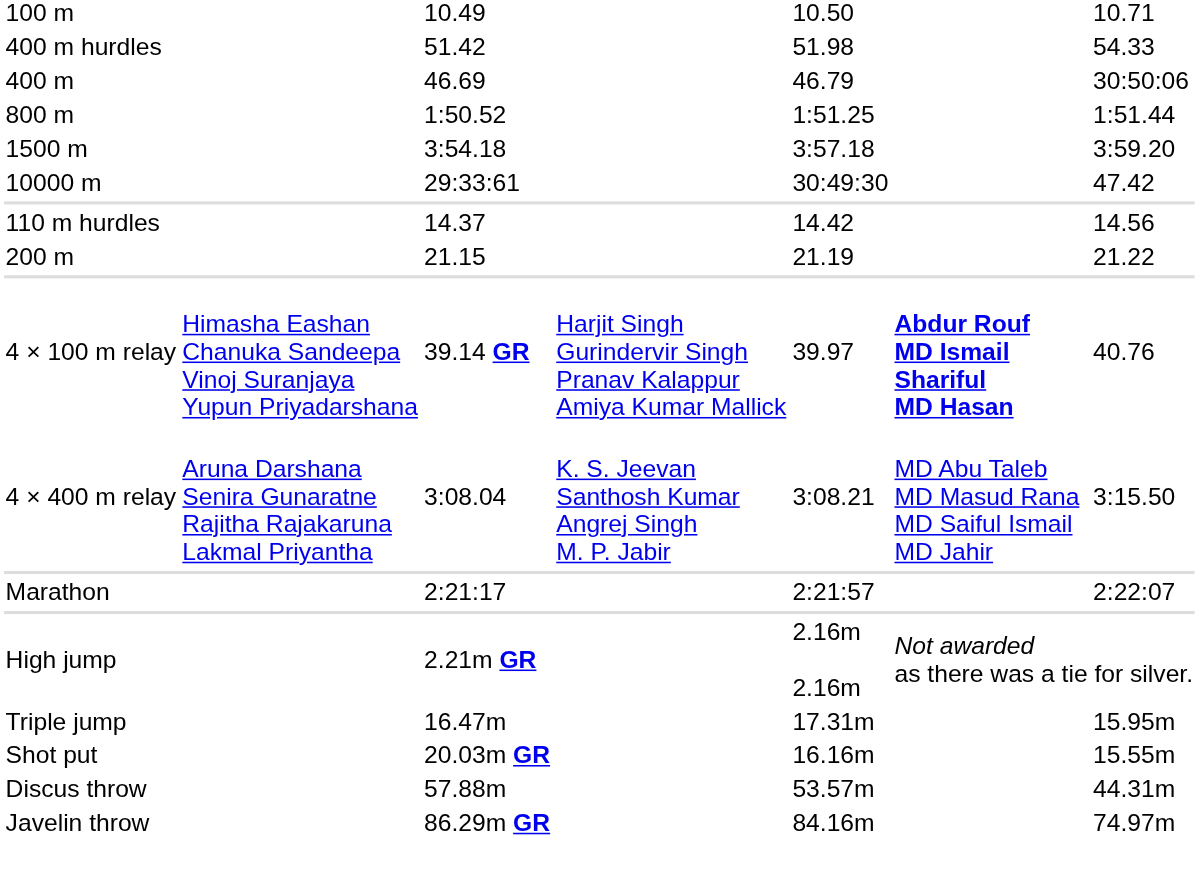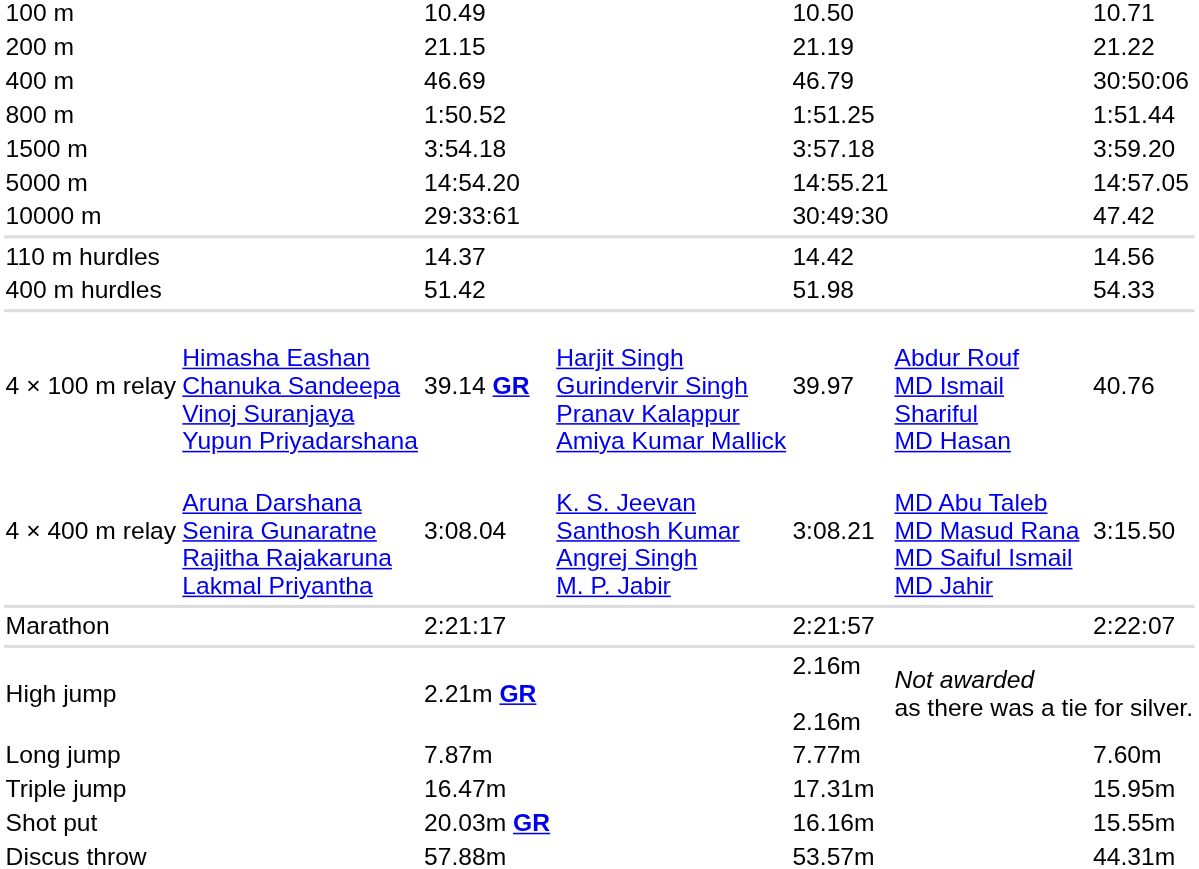rows swapped: 200 m <-> 400 m hurdles
+ row: 5000 m | 14:54.20 | 14:55.21 | 14:57.05
4 × 100 m relay | column 6: bold -> normal
+ row: Long jump | 7.87m | 7.77m | 7.60m
- row: Javelin throw | 86.29m GR | 84.16m | 74.97m
